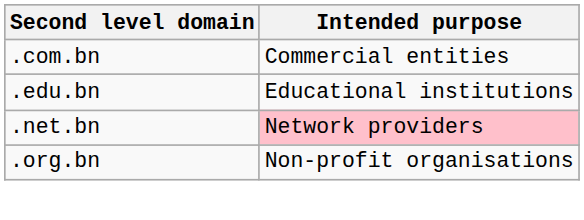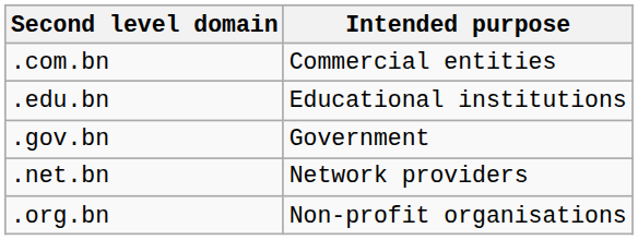+ row: .gov.bn | Government
.net.bn | Intended purpose: pink background -> no background
